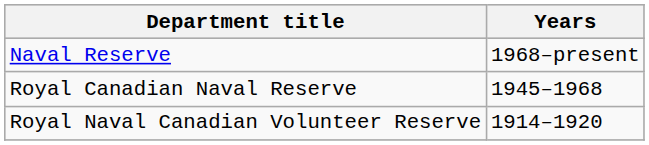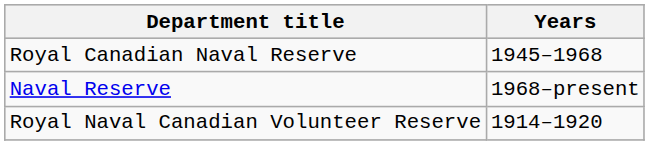rows swapped: Naval Reserve <-> Royal Canadian Naval Reserve
